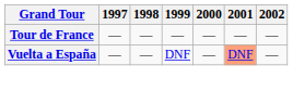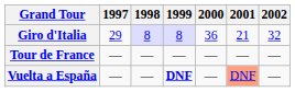+ row: Giro d'Italia | 29 | 8 | 8 | 36 | 21 | 32
Vuelta a España | 1999: normal -> bold
